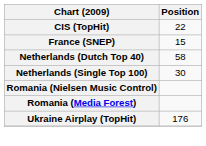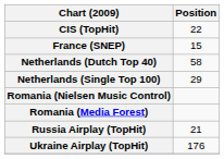Netherlands (Single Top 100) | Position: 30 -> 29
+ row: Russia Airplay (TopHit) | 21
